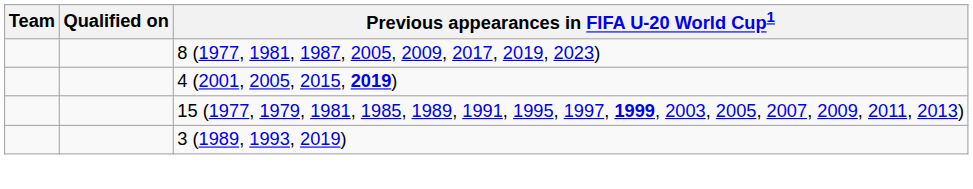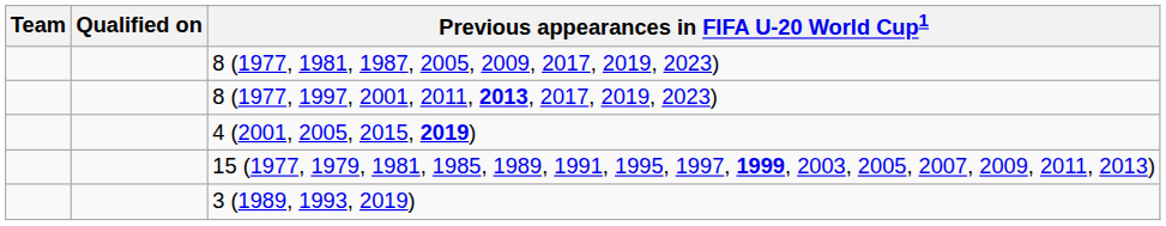+ row: 8 (1977, 1997, 2001, 2011, 2013, 2017, 2019, 2023)
